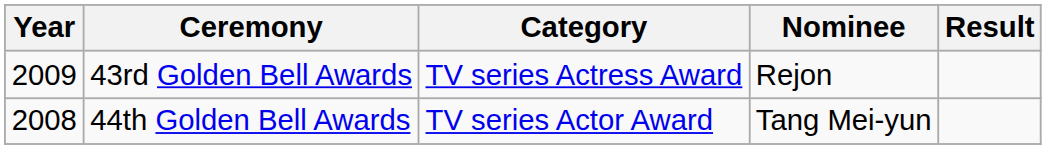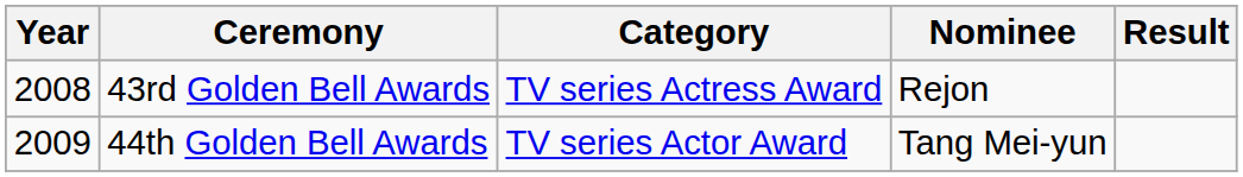43rd Golden Bell Awards | Year: 2009 -> 2008
44th Golden Bell Awards | Year: 2008 -> 2009
